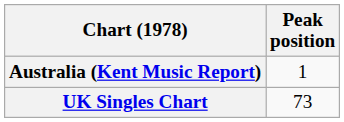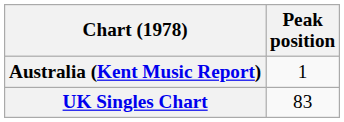UK Singles Chart | Peak position: 73 -> 83
